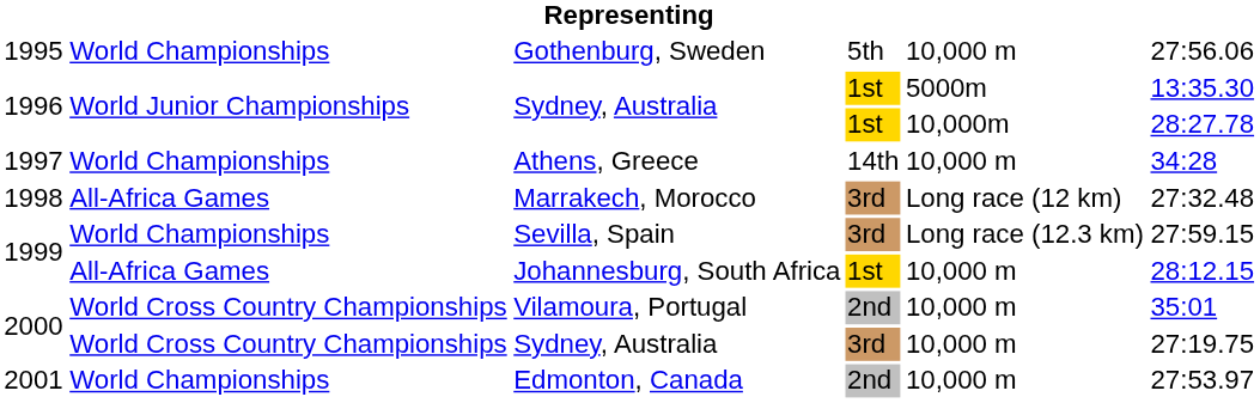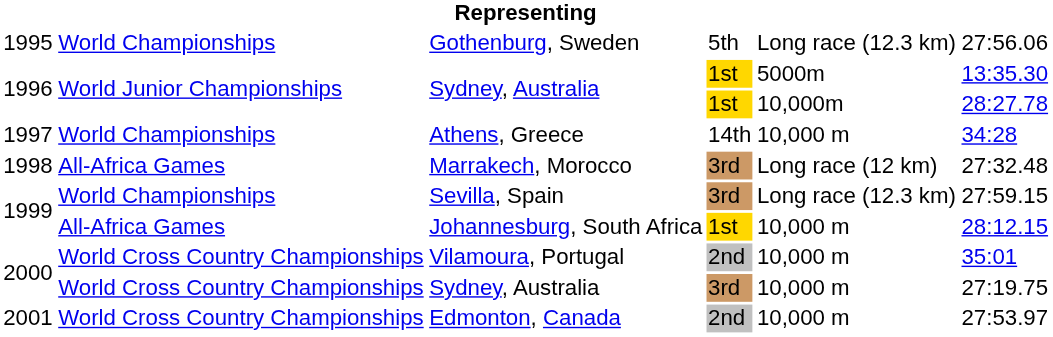Gothenburg, Sweden | column 5: 10,000 m -> Long race (12.3 km)
Edmonton, Canada | column 2: World Championships -> World Cross Country Championships
